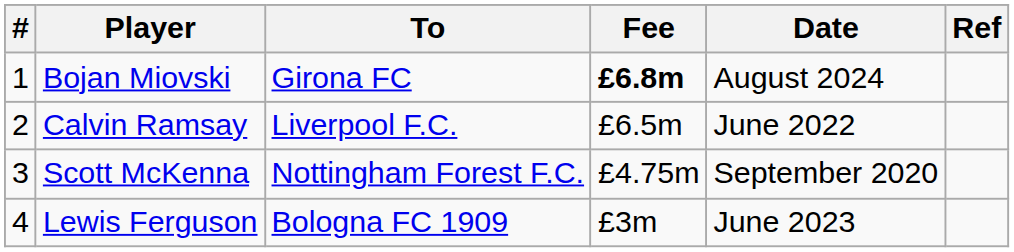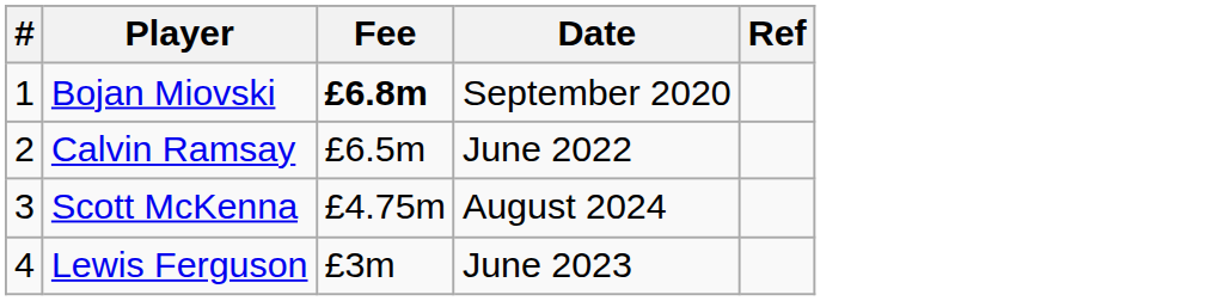- column: To | Girona FC | Liverpool F.C. | Nottingham Forest F.C. | Bologna FC 1909
Bojan Miovski | Date: August 2024 -> September 2020
Scott McKenna | Date: September 2020 -> August 2024
